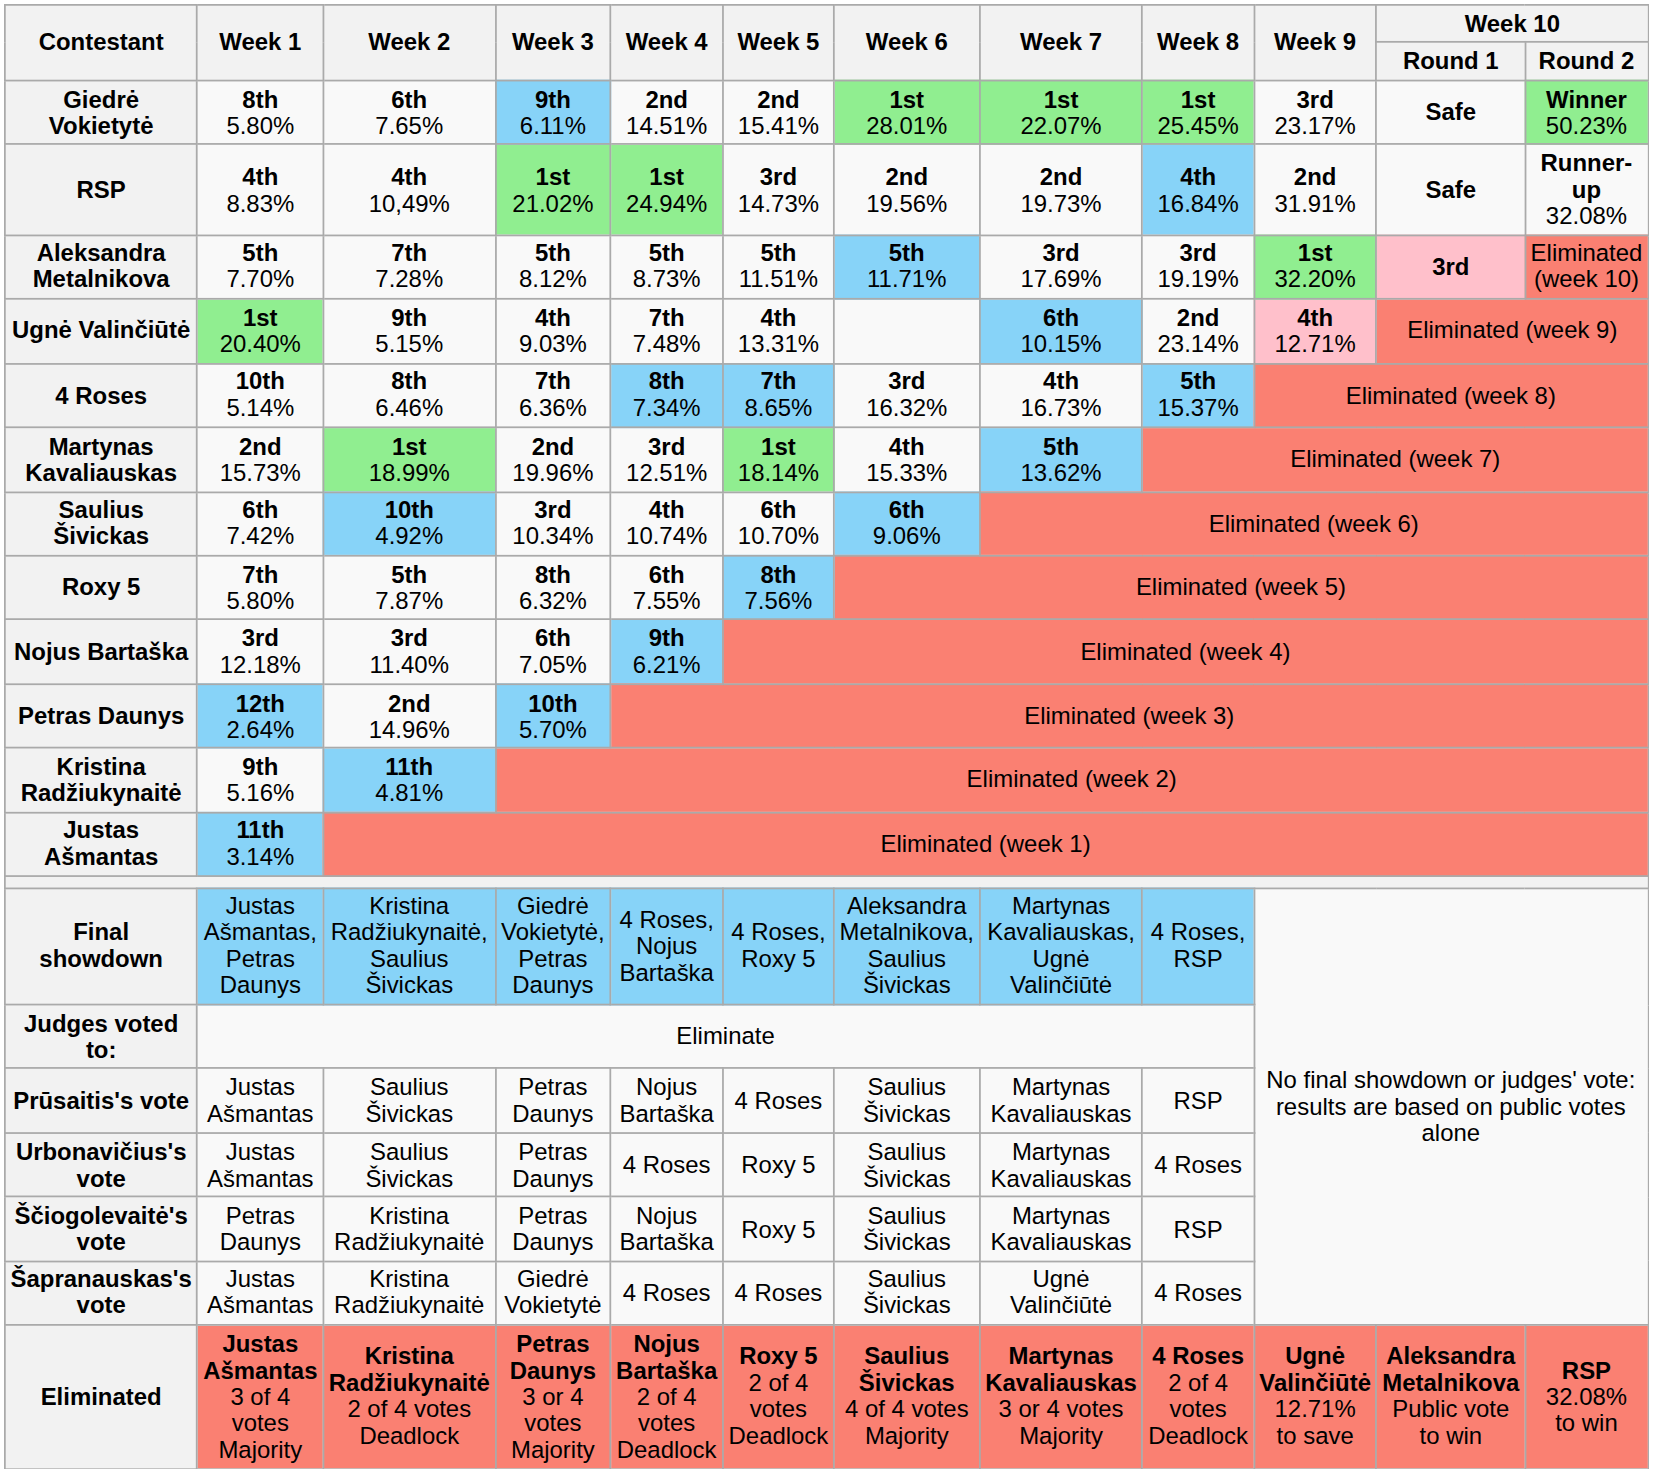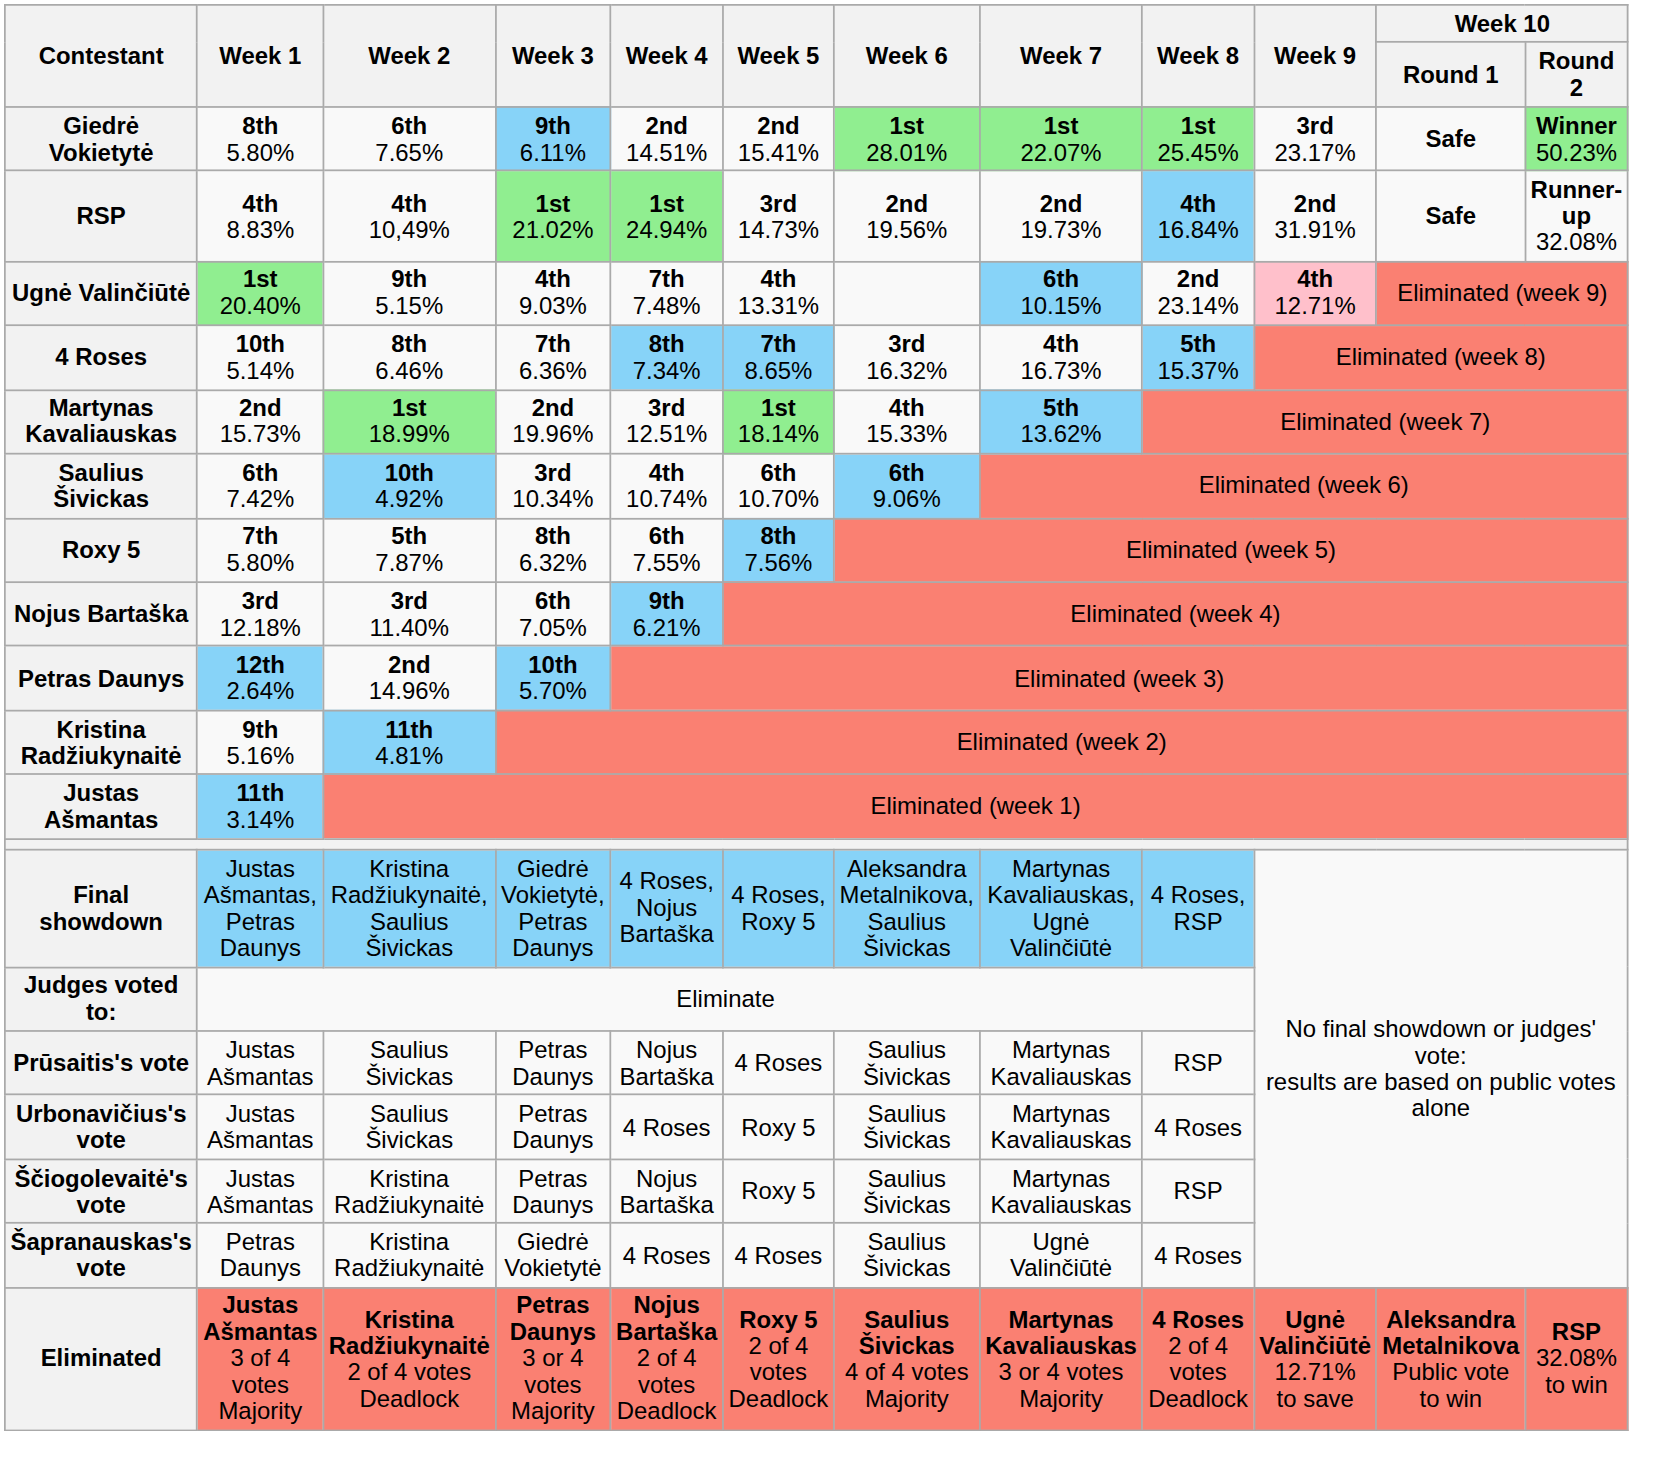- row: Aleksandra Metalnikova | 5th 7.70% | 7th 7.28% | 5th 8.12% | 5th 8.73% | 5th 11.51% | 5th 11.71% | 3rd 17.69% | 3rd 19.19% | 1st 32.20% | 3rd | Eliminated (week 10)
Ščiogolevaitė's vote | Week 1: Petras Daunys -> Justas Ašmantas
Šapranauskas's vote | Week 1: Justas Ašmantas -> Petras Daunys
